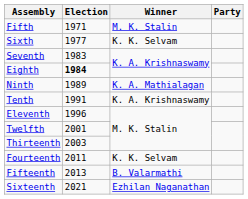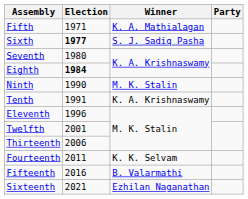Fifth | Winner: M. K. Stalin -> K. A. Mathialagan
Sixth | Election: normal -> bold
Sixth | Winner: K. K. Selvam -> S. J. Sadiq Pasha
Seventh | Election: 1983 -> 1980
Ninth | Election: 1989 -> 1990
Ninth | Winner: K. A. Mathialagan -> M. K. Stalin
Thirteenth | Election: 2003 -> 2006
Fifteenth | Election: 2013 -> 2016
